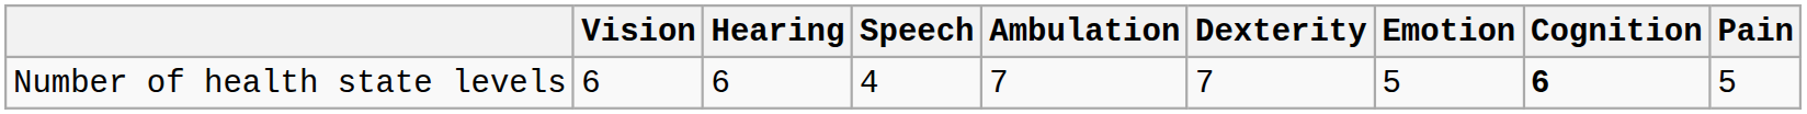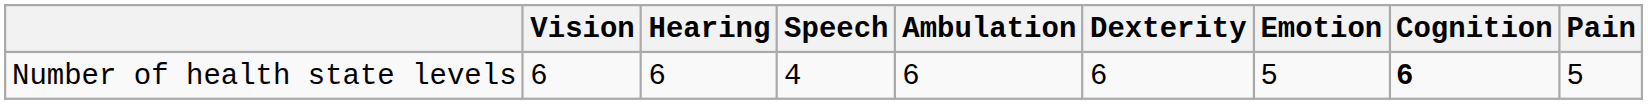Number of health state levels | Ambulation: 7 -> 6
Number of health state levels | Dexterity: 7 -> 6
